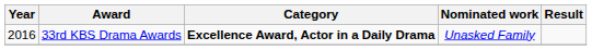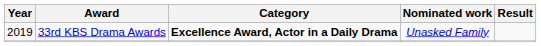33rd KBS Drama Awards | Year: 2016 -> 2019
